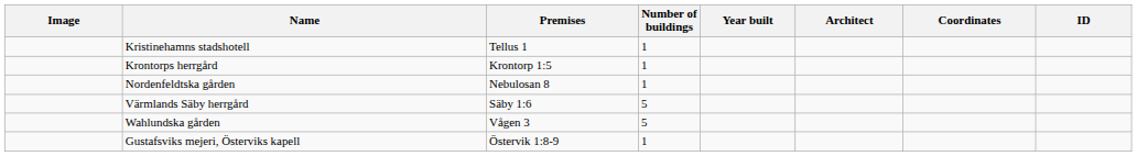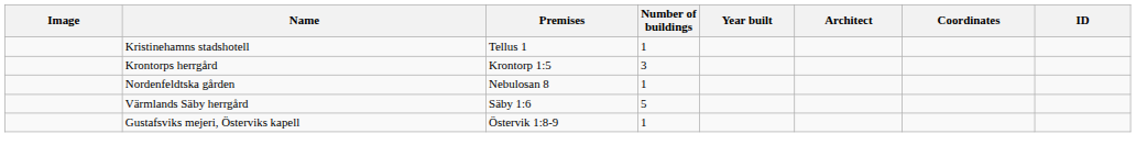Krontorps herrgård | Number of buildings: 1 -> 3
- row: Wahlundska gården | Vågen 3 | 5
